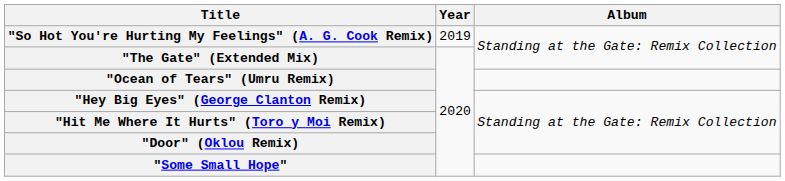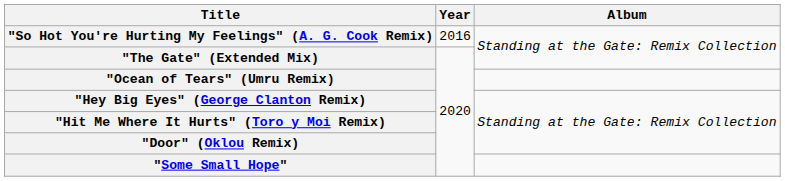"So Hot You're Hurting My Feelings" (A. G. Cook Remix) | Year: 2019 -> 2016
